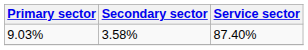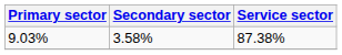9.03% | Service sector: 87.40% -> 87.38%
